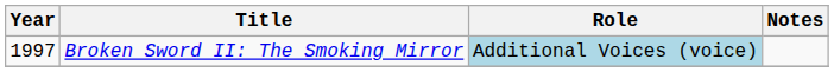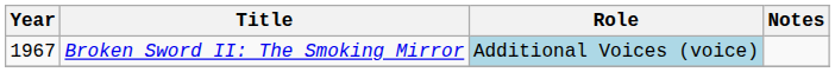Broken Sword II: The Smoking Mirror | Year: 1997 -> 1967
